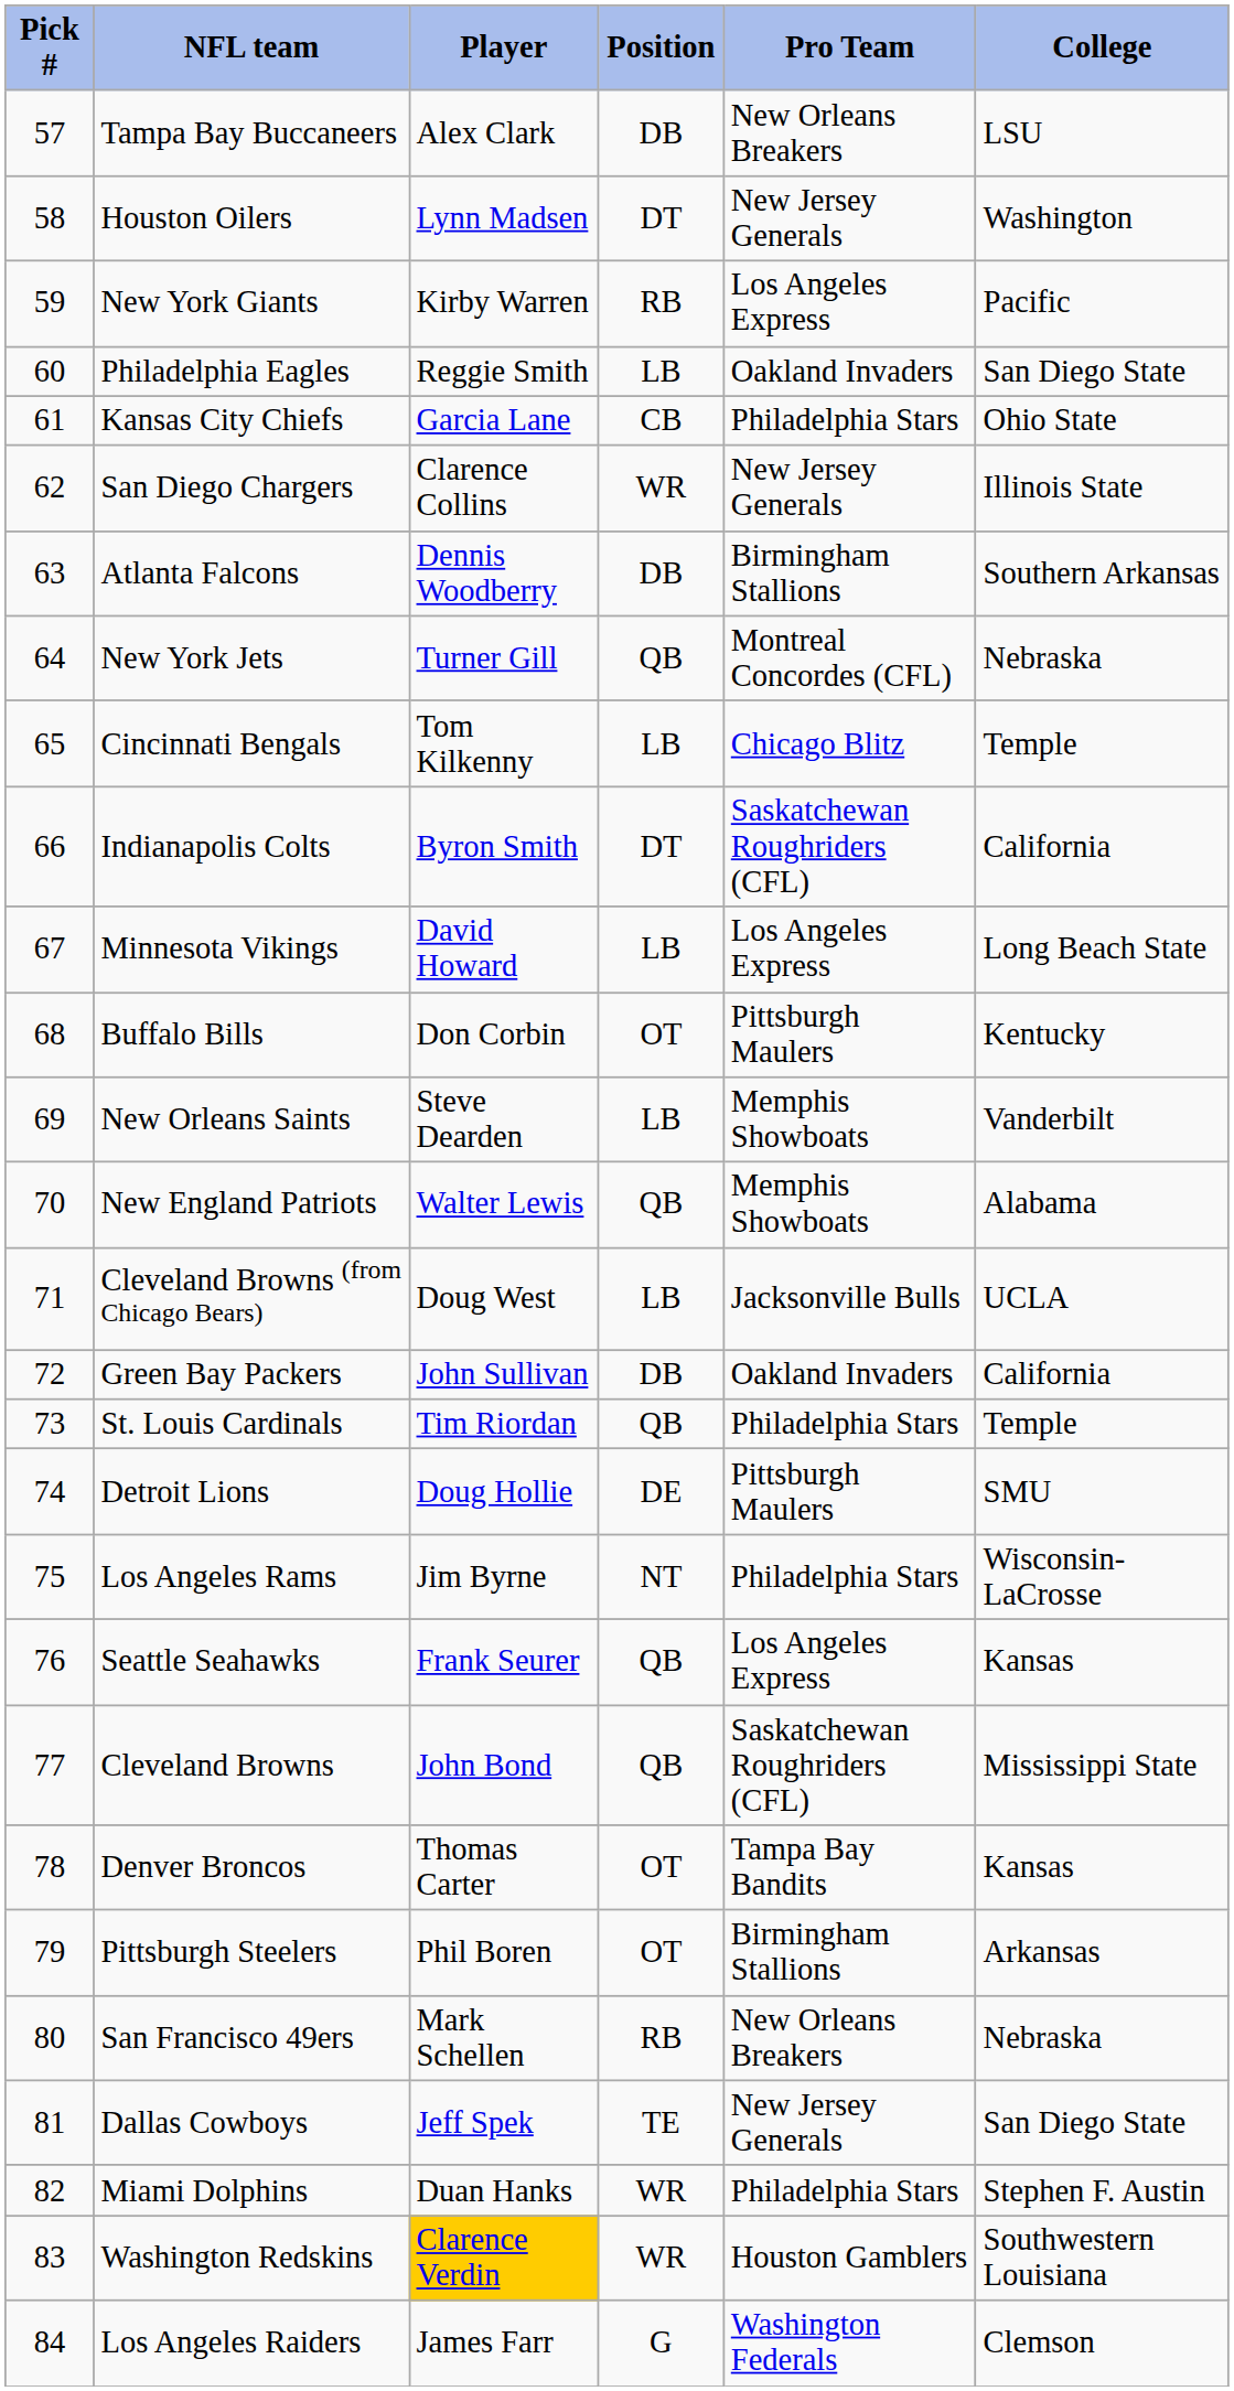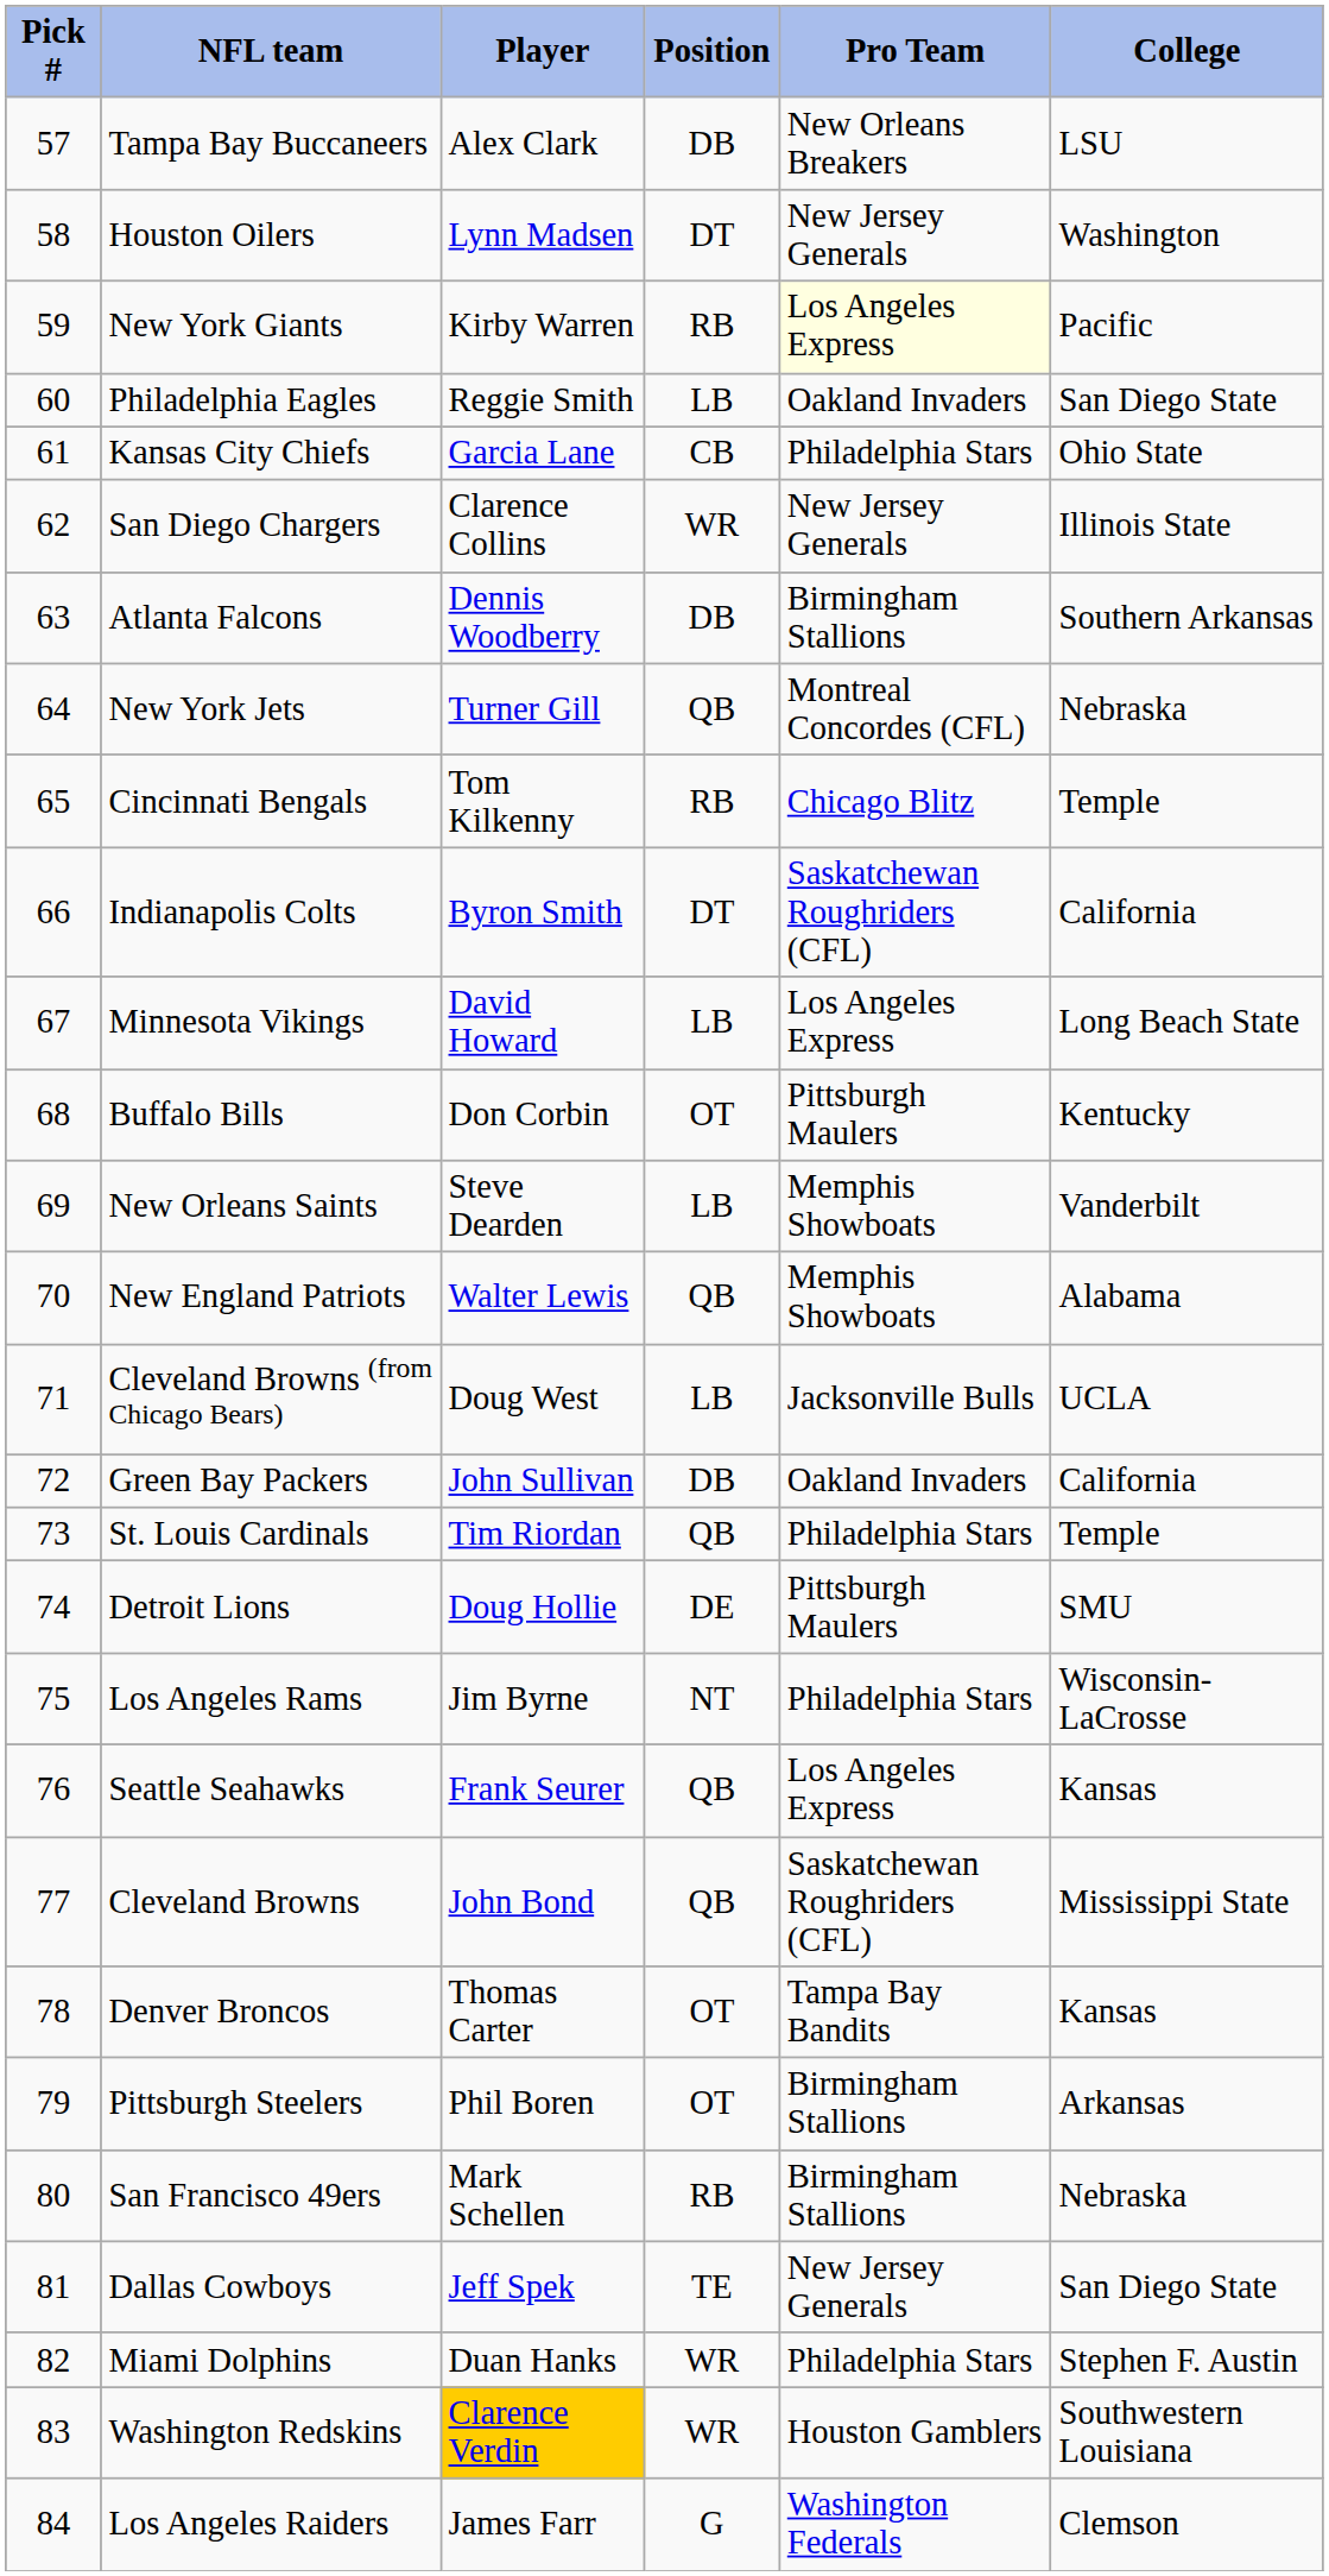New York Giants | Pro Team: no background -> lightyellow background
Cincinnati Bengals | Position: LB -> RB
San Francisco 49ers | Pro Team: New Orleans Breakers -> Birmingham Stallions
